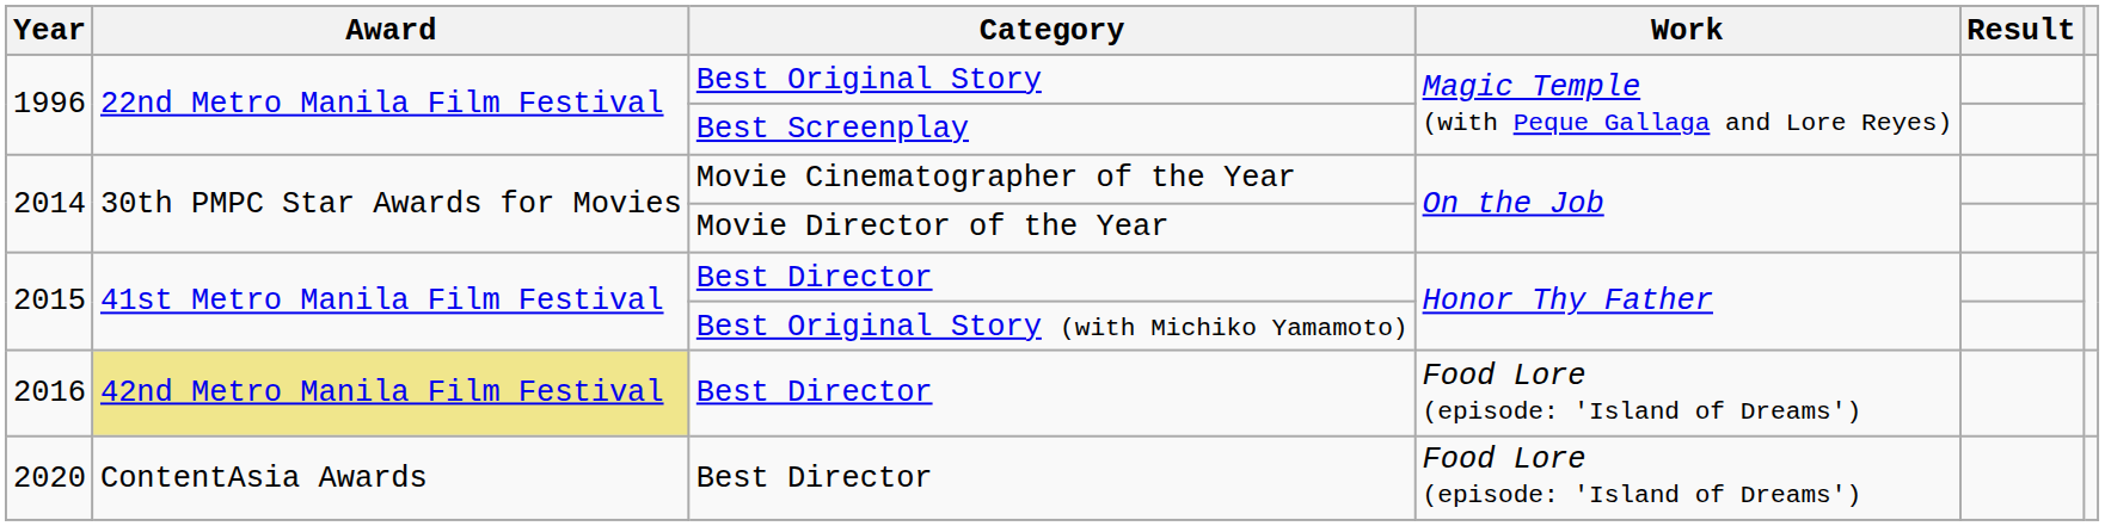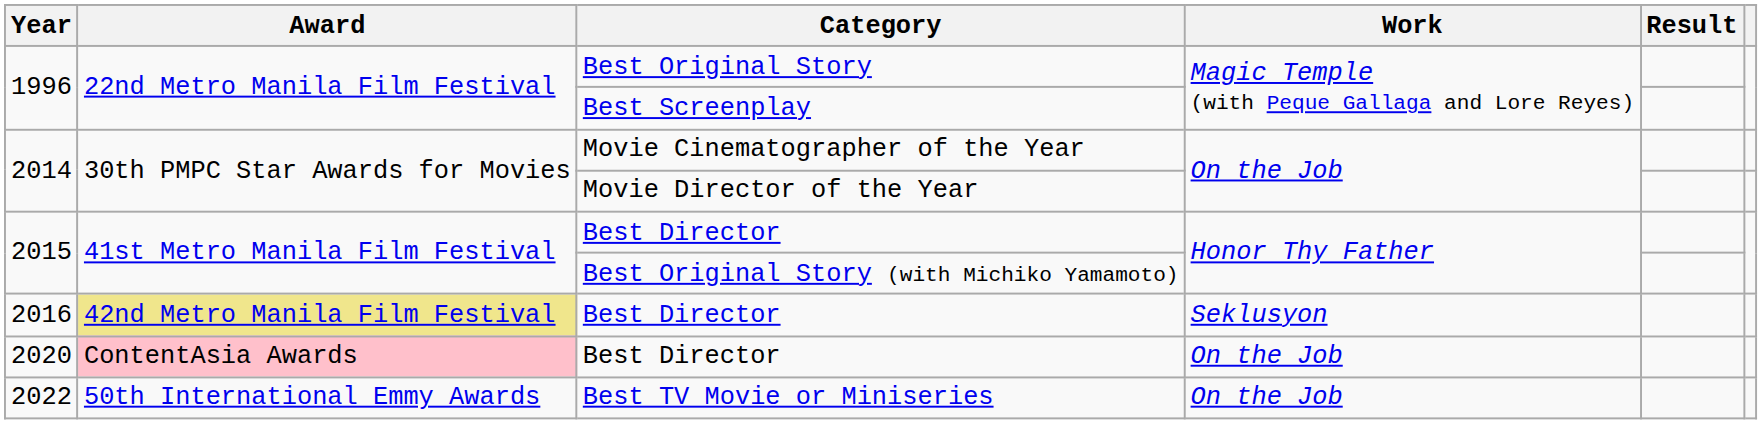2016 / Best Director | Work: Food Lore (episode: 'Island of Dreams') -> Seklusyon
2020 / Best Director | Award: no background -> pink background
2020 / Best Director | Work: Food Lore (episode: 'Island of Dreams') -> On the Job
+ row: 2022 | 50th International Emmy Awards | Best TV Movie or Miniseries | On the Job
